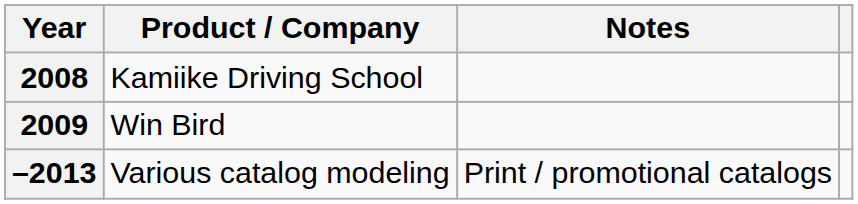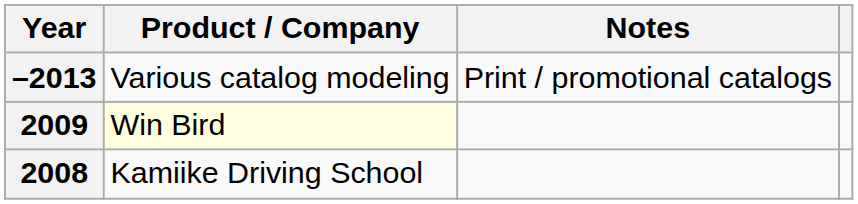rows swapped: 2008 <-> –2013
2009 | Product / Company: no background -> lightyellow background
